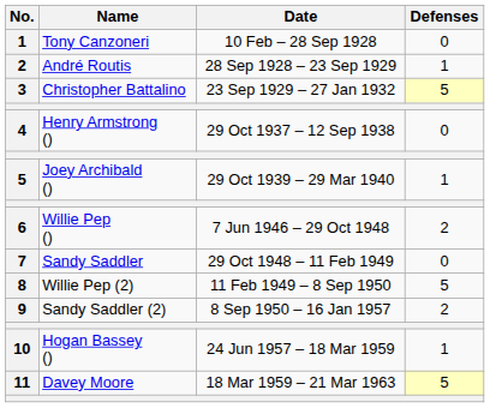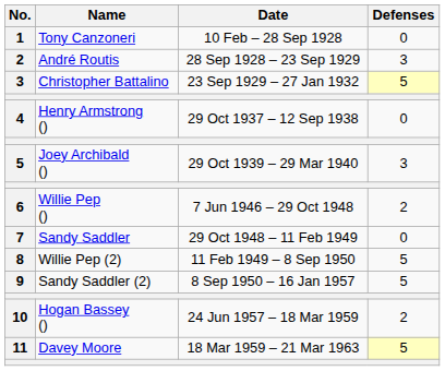André Routis | Defenses: 1 -> 3
Joey Archibald () | Defenses: 1 -> 3
Sandy Saddler (2) | Defenses: 2 -> 5
Hogan Bassey () | Defenses: 1 -> 2
